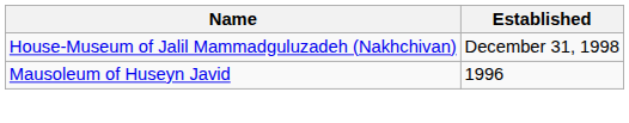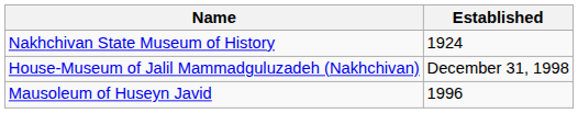+ row: Nakhchivan State Museum of History | 1924
